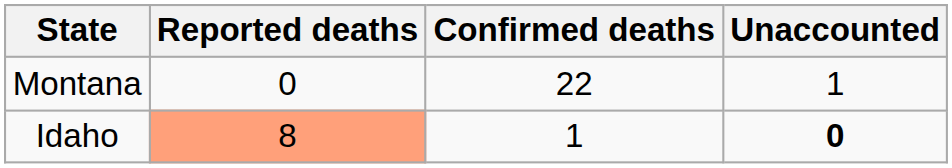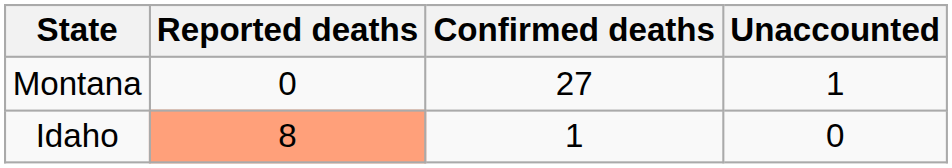Montana | Confirmed deaths: 22 -> 27
Idaho | Unaccounted: bold -> normal
